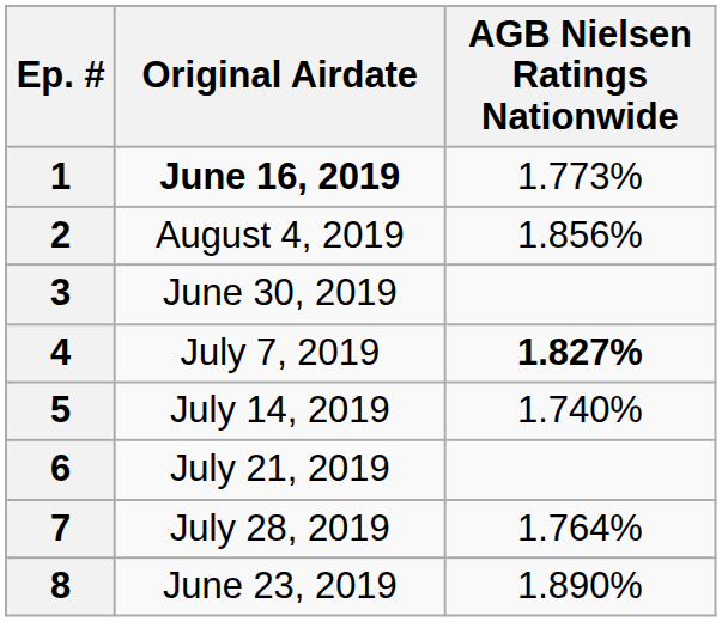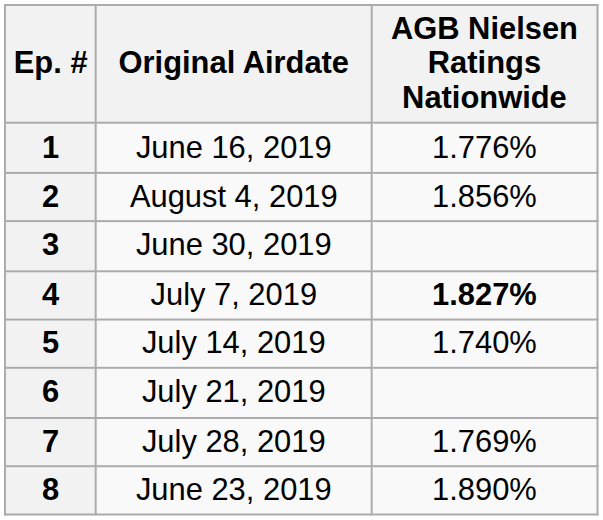1 | Original Airdate: bold -> normal
1 | AGB Nielsen Ratings Nationwide: 1.773% -> 1.776%
7 | AGB Nielsen Ratings Nationwide: 1.764% -> 1.769%
